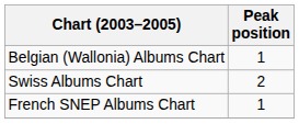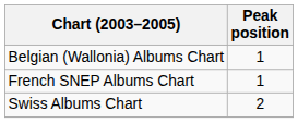rows swapped: French SNEP Albums Chart <-> Swiss Albums Chart
